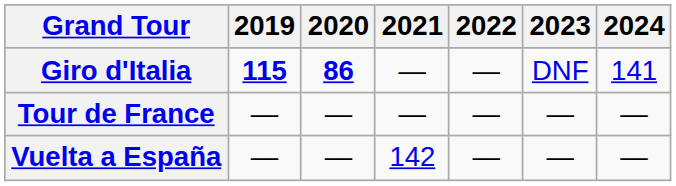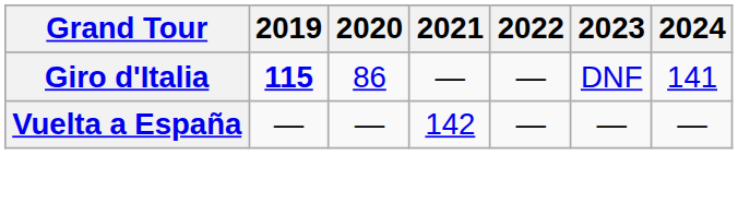Giro d'Italia | 2020: bold -> normal
- row: Tour de France | — | — | — | — | — | —
